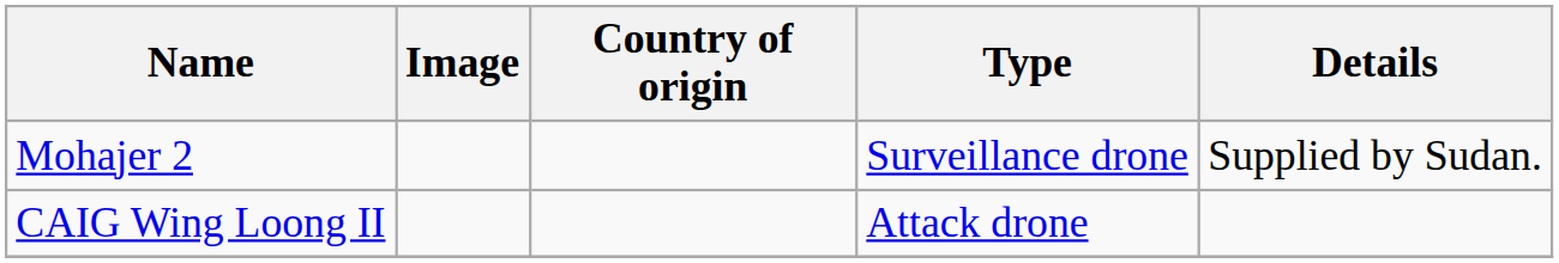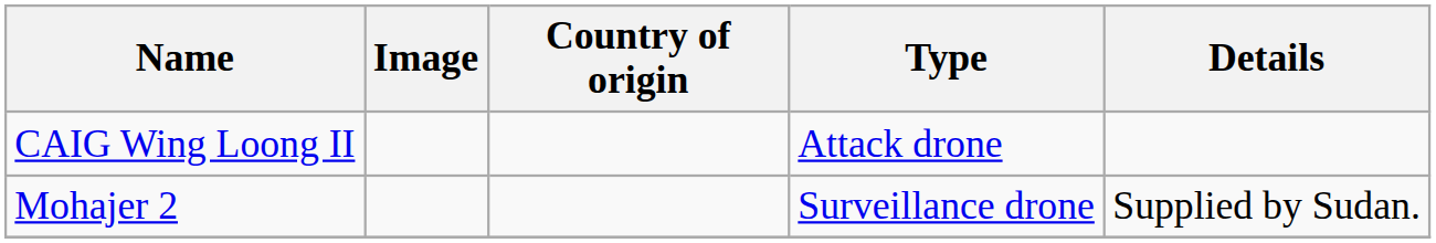rows swapped: CAIG Wing Loong II <-> Mohajer 2
